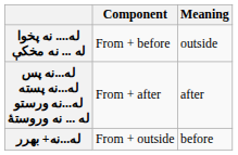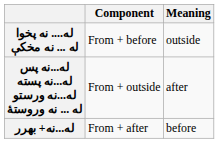له...نه پس له...نه پسته له...نه ورستو له ... نه وروستۀ | Component: From + after -> From + outside
له...نه+ بهرر | Component: From + outside -> From + after
